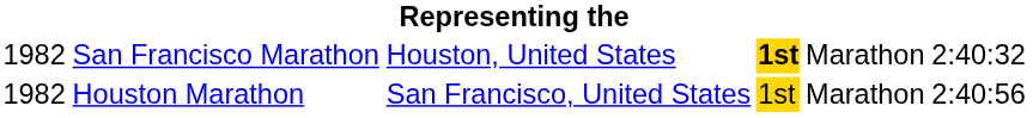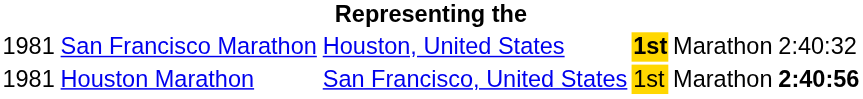San Francisco Marathon | column 1: 1982 -> 1981
Houston Marathon | column 1: 1982 -> 1981
Houston Marathon | column 6: normal -> bold
